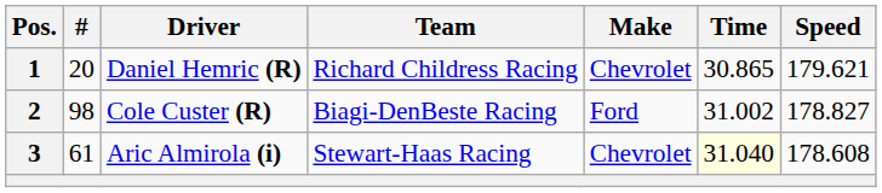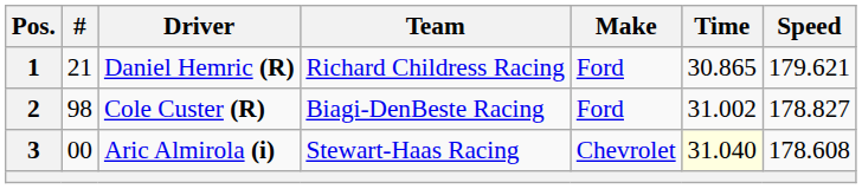1 | #: 20 -> 21
1 | Make: Chevrolet -> Ford
3 | #: 61 -> 00
